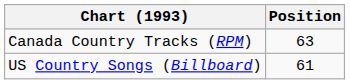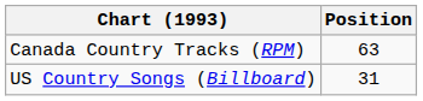US Country Songs (Billboard) | Position: 61 -> 31
